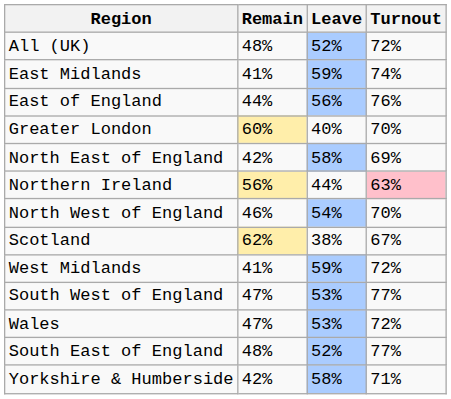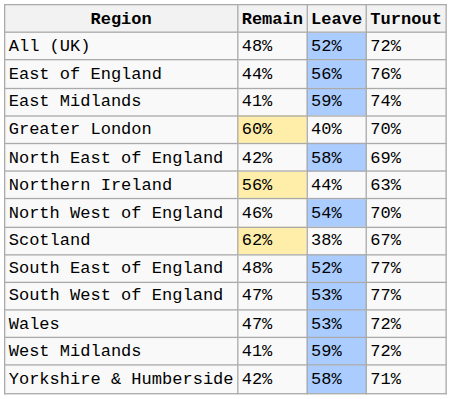rows swapped: East of England <-> East Midlands
Northern Ireland | Turnout: pink background -> no background
rows swapped: South East of England <-> West Midlands
